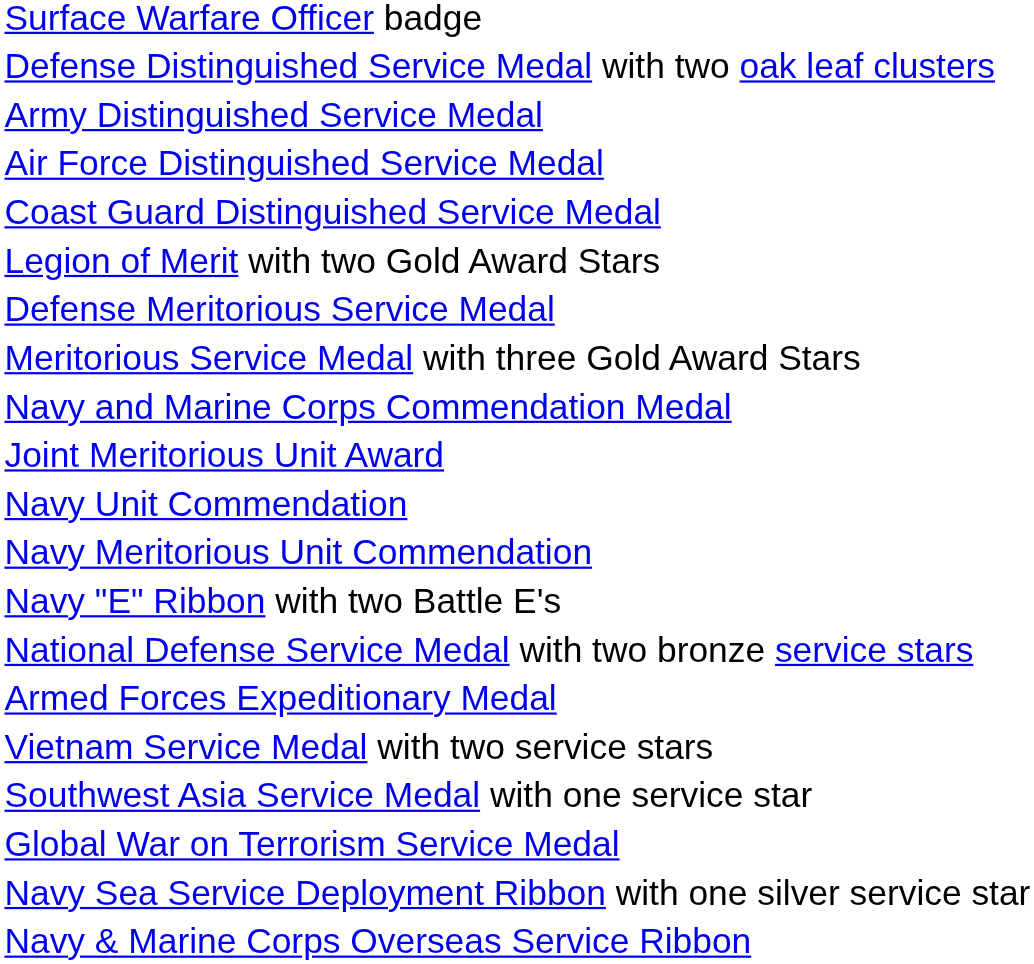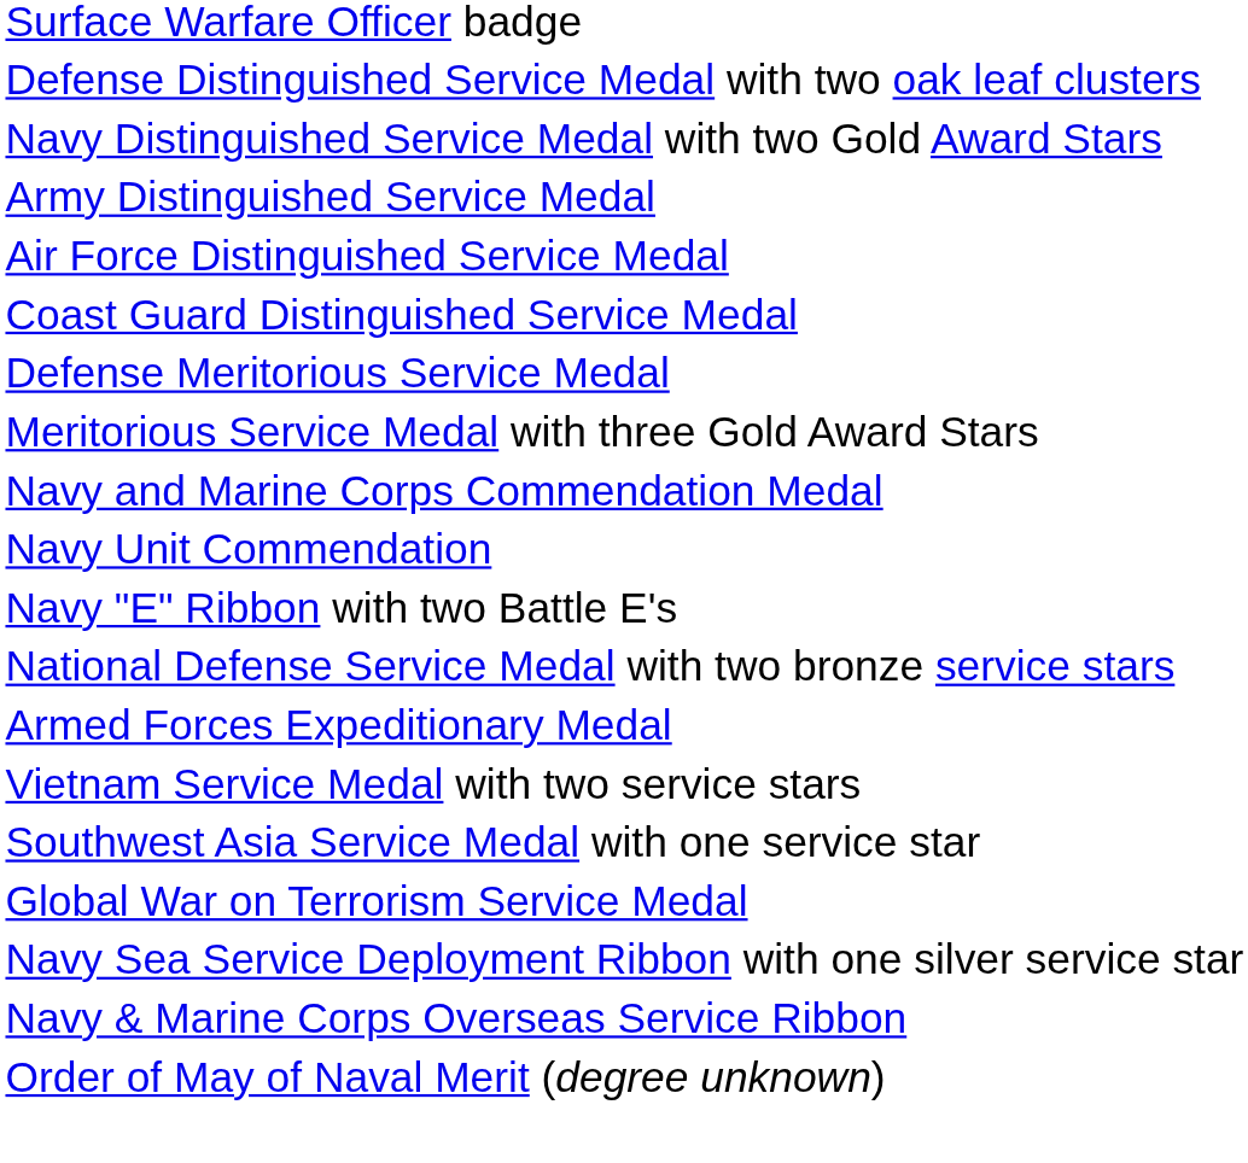+ row: Navy Distinguished Service Medal with two Gold Award Stars
- row: Legion of Merit with two Gold Award Stars
- row: Joint Meritorious Unit Award
- row: Navy Meritorious Unit Commendation
+ row: Order of May of Naval Merit (degree unknown)
